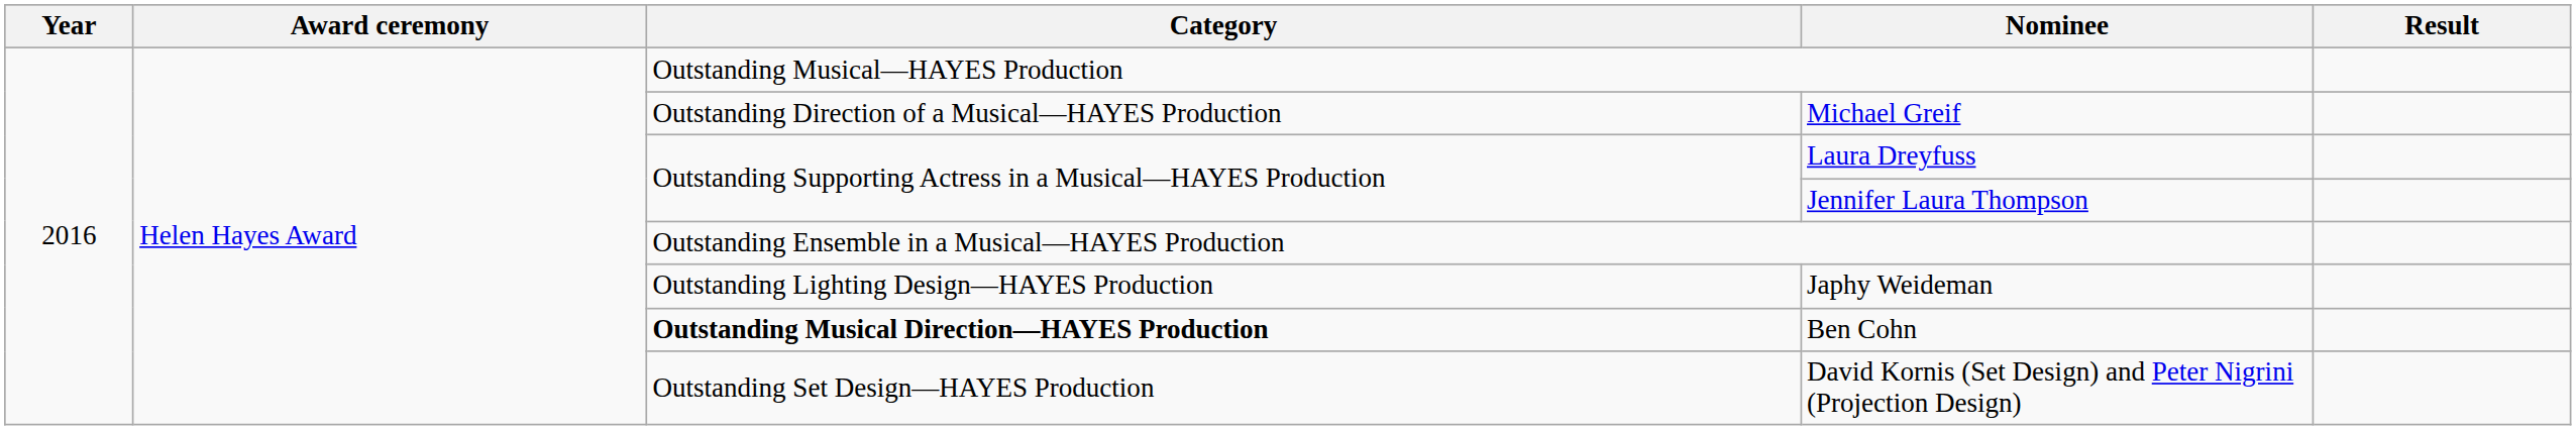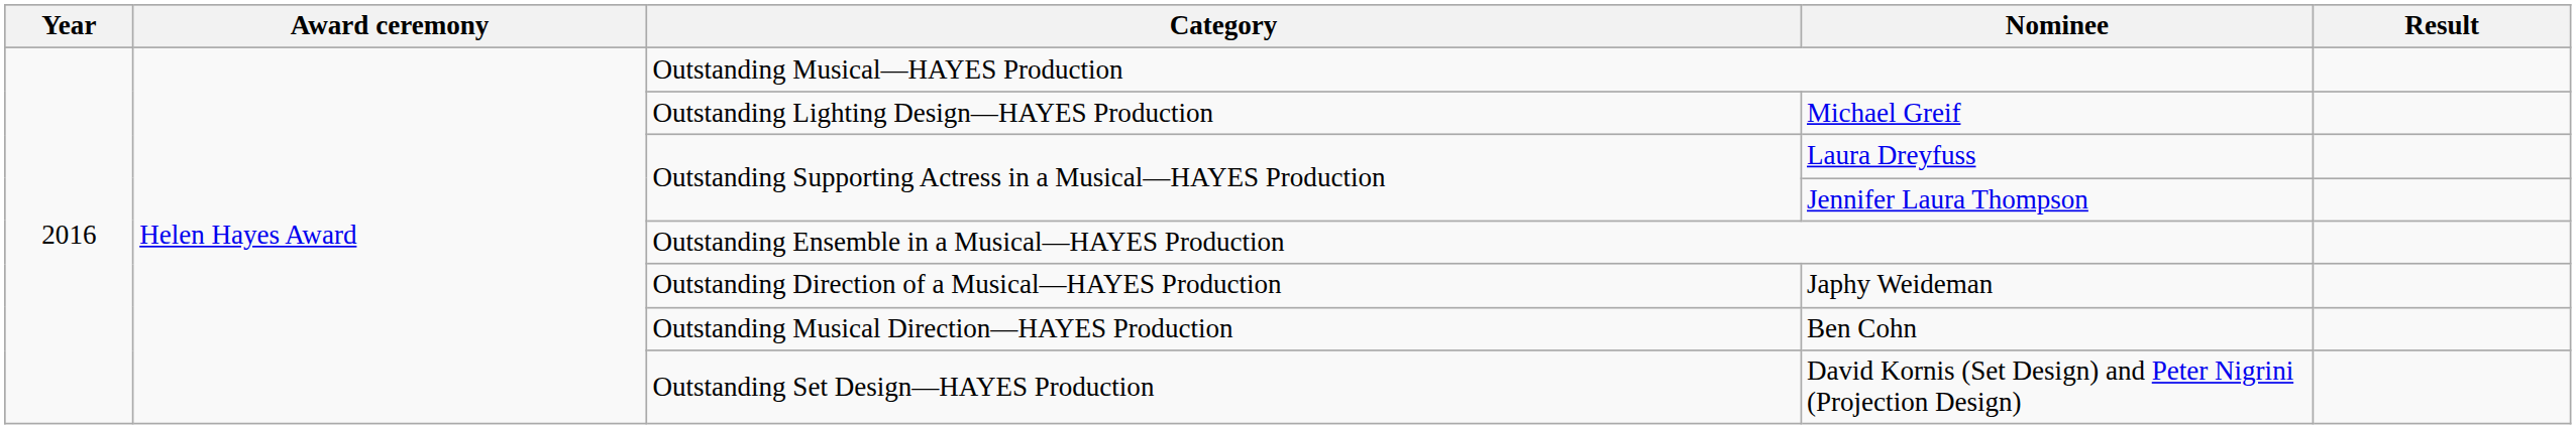Michael Greif | Category: Outstanding Direction of a Musical—HAYES Production -> Outstanding Lighting Design—HAYES Production
Japhy Weideman | Category: Outstanding Lighting Design—HAYES Production -> Outstanding Direction of a Musical—HAYES Production
Ben Cohn | Category: bold -> normal
